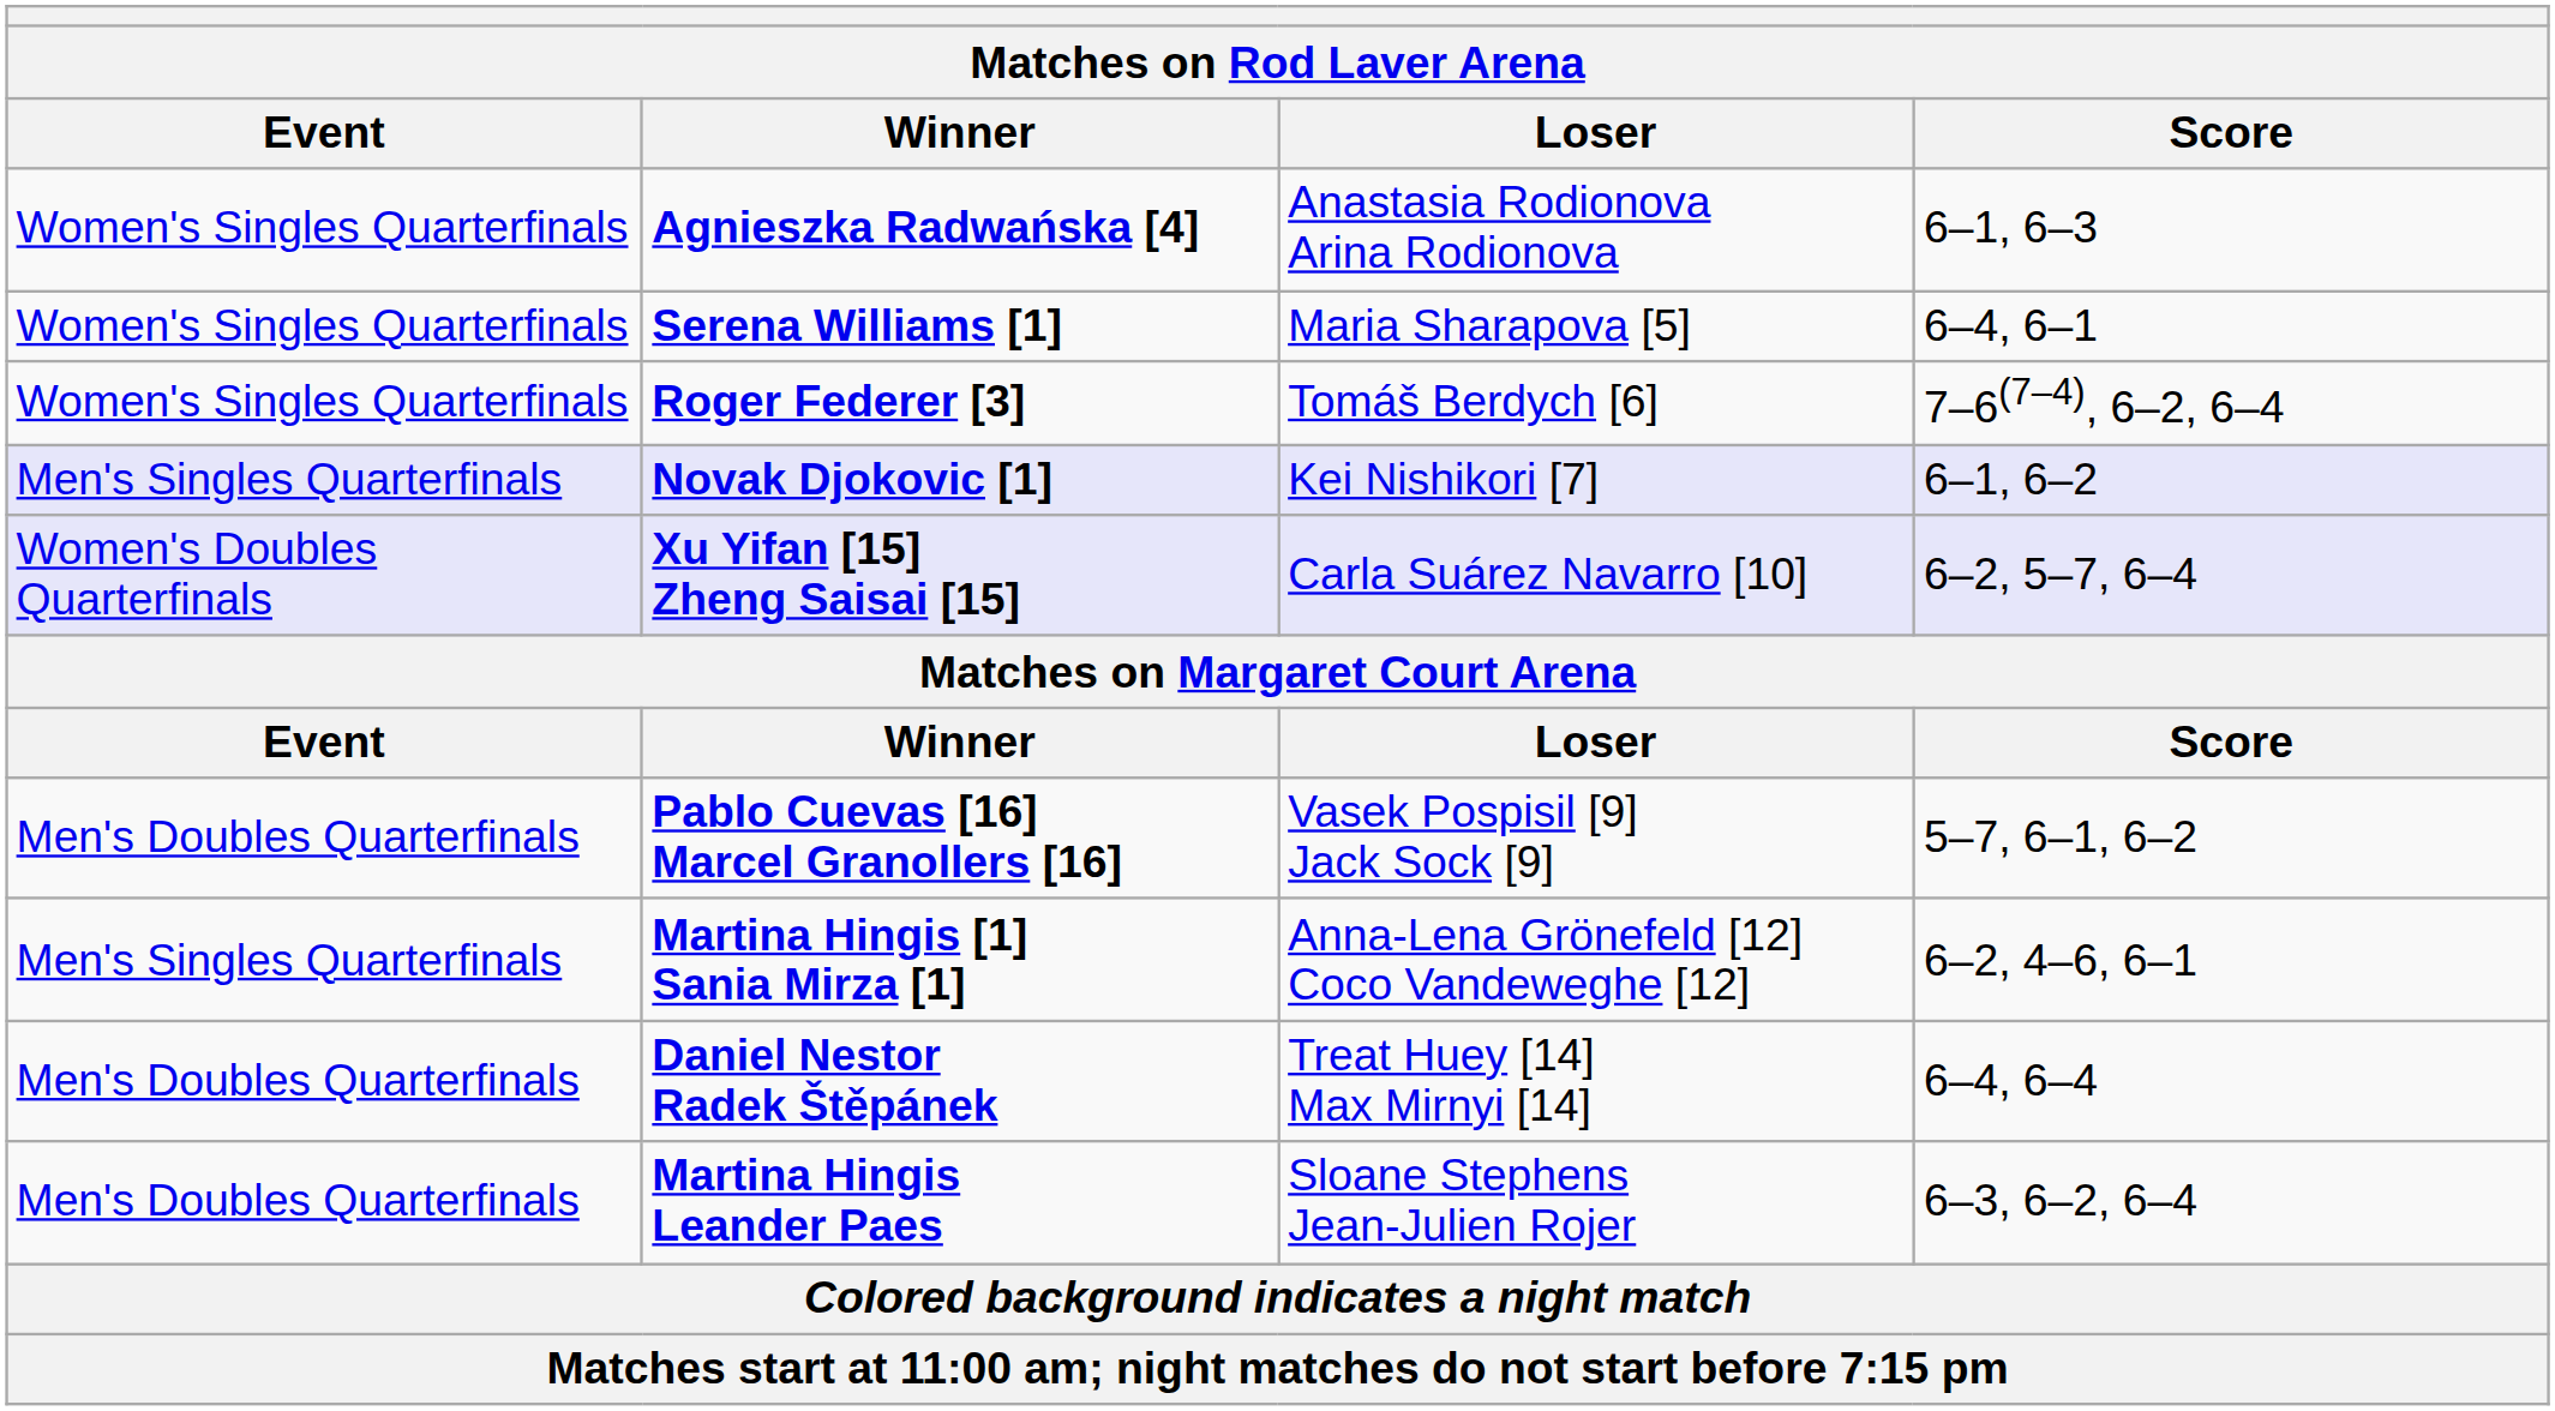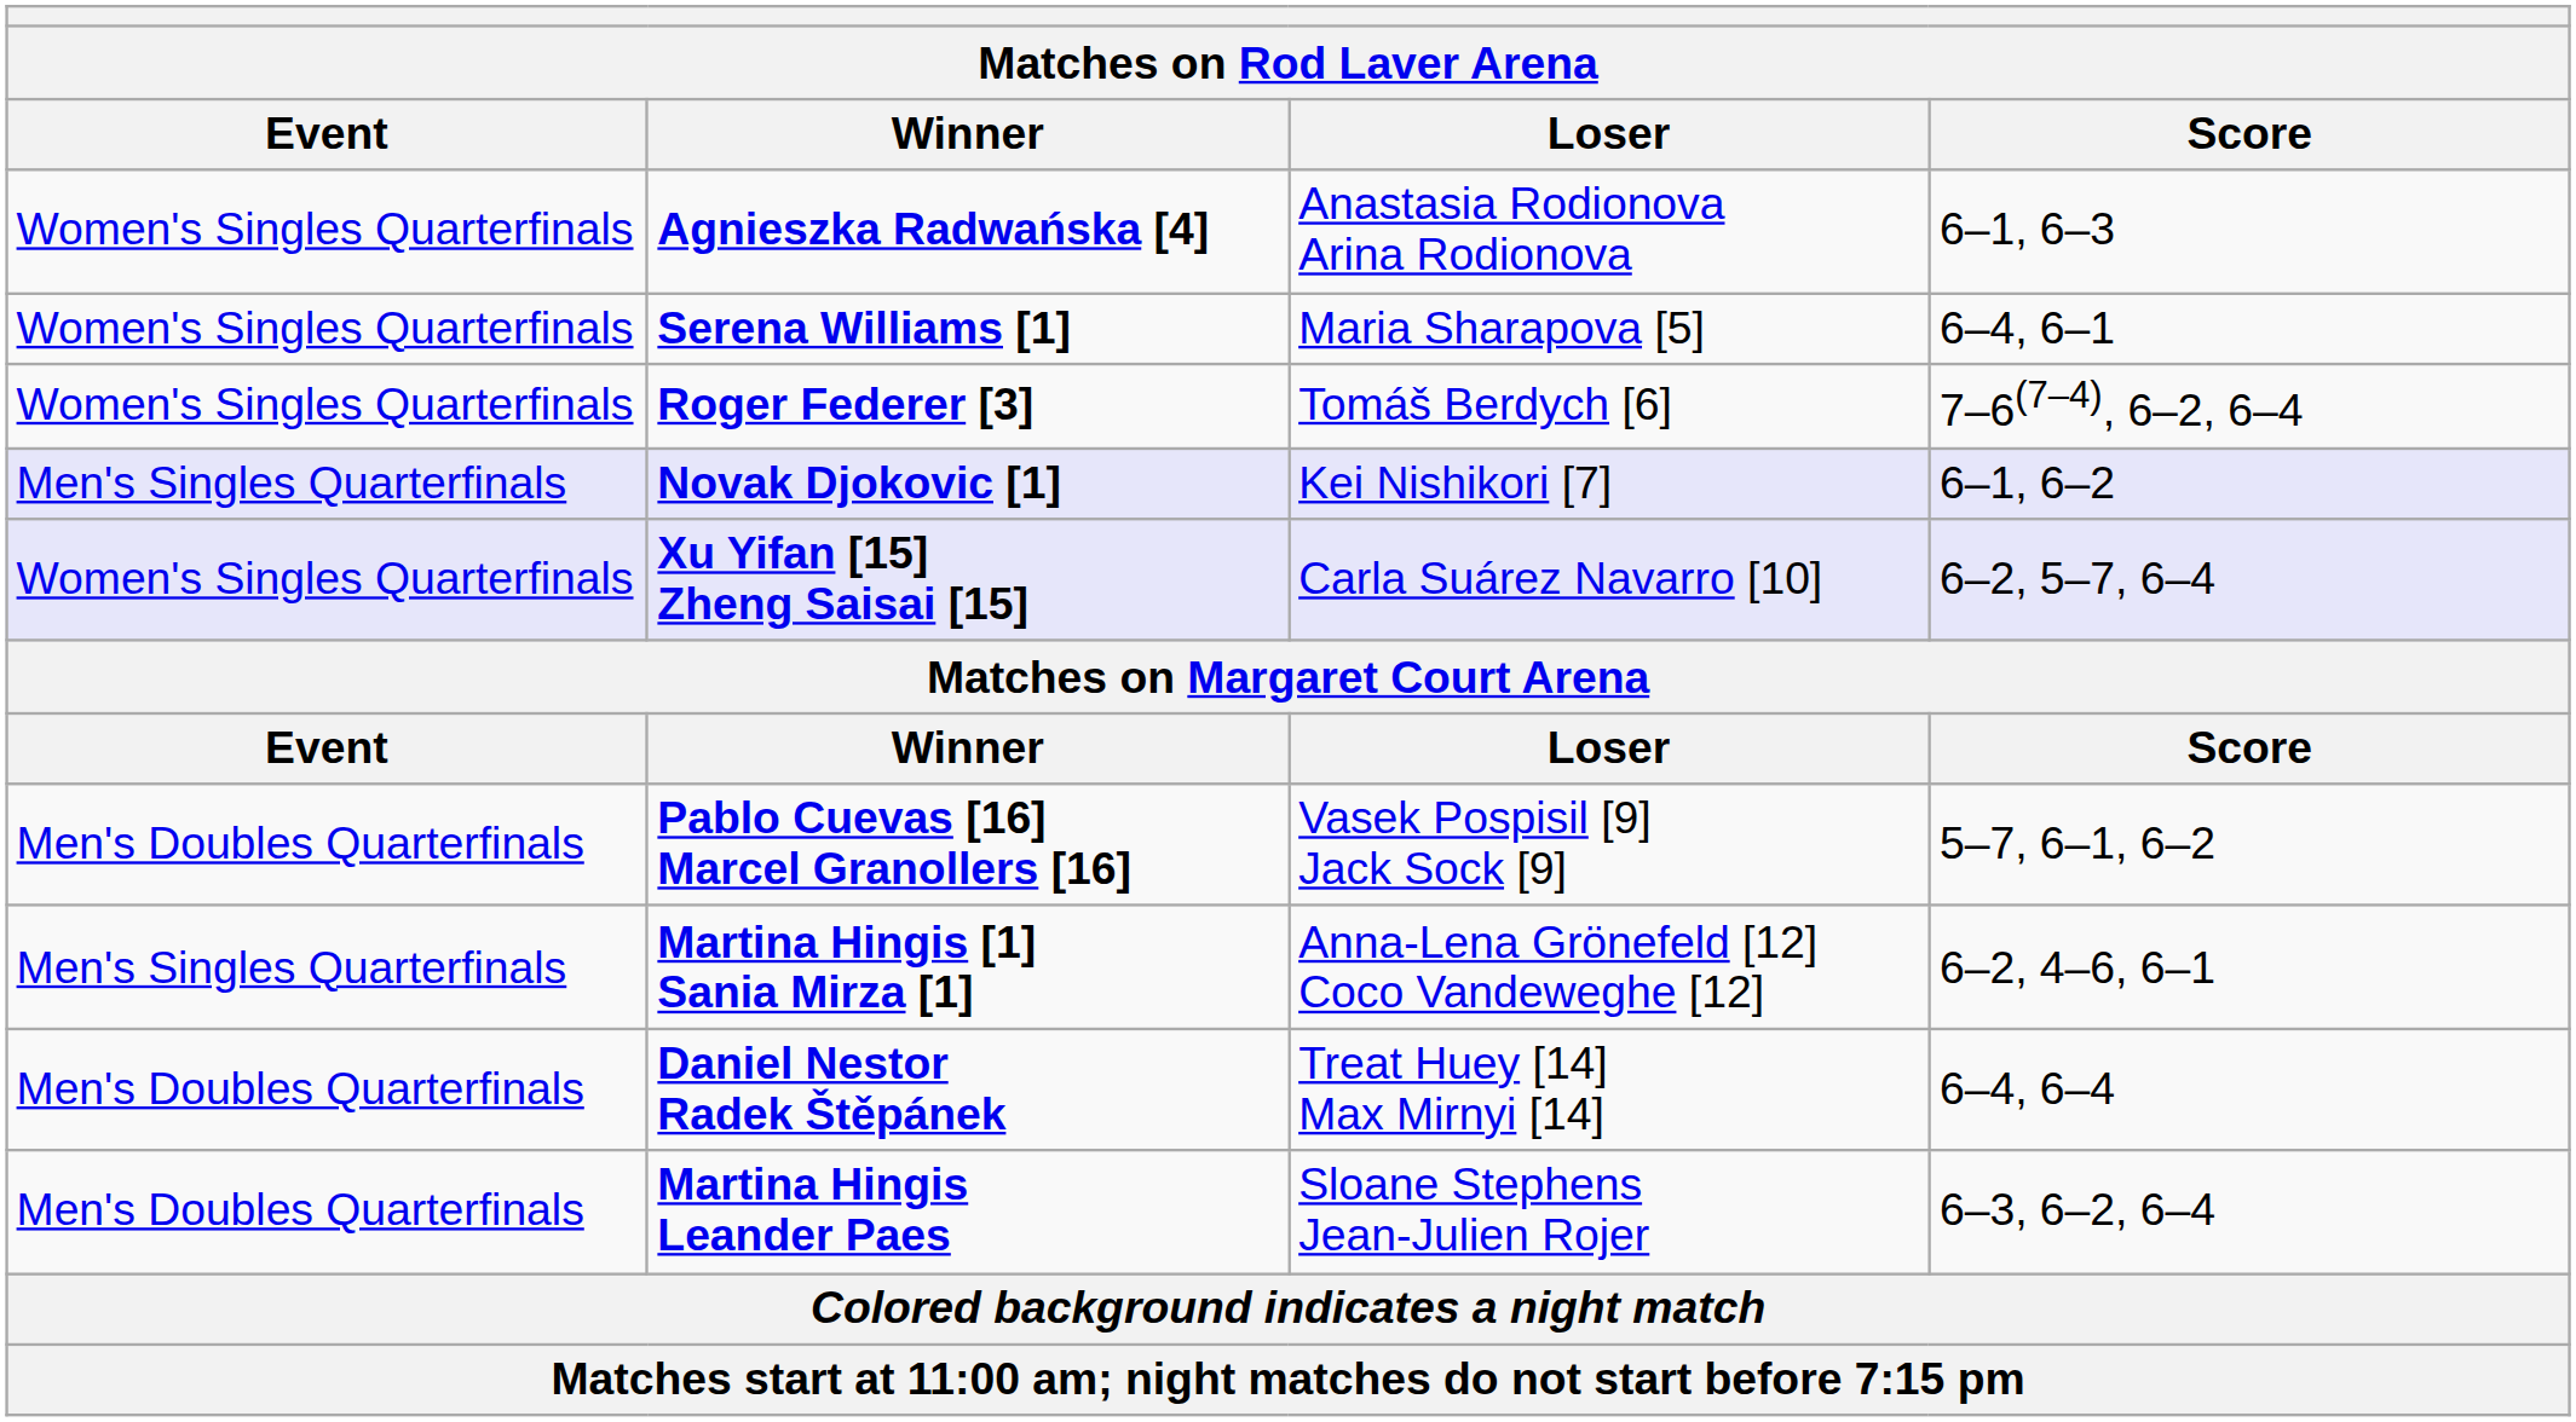Xu Yifan [15] Zheng Saisai [15] | Event: Women's Doubles Quarterfinals -> Women's Singles Quarterfinals
